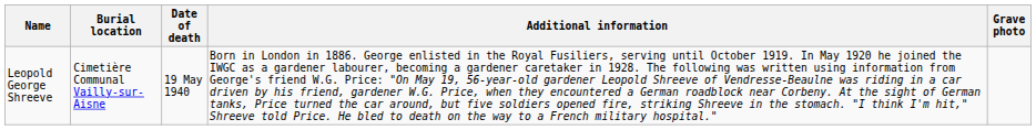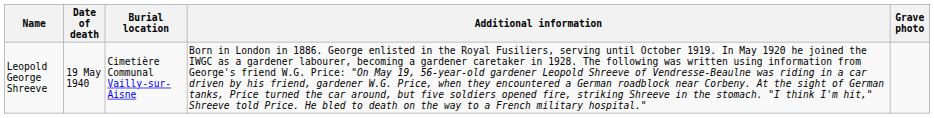columns swapped: Date of death <-> Burial location
